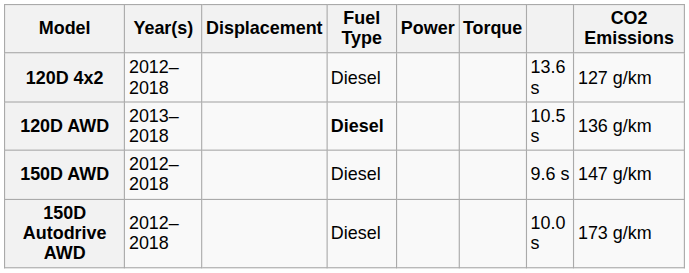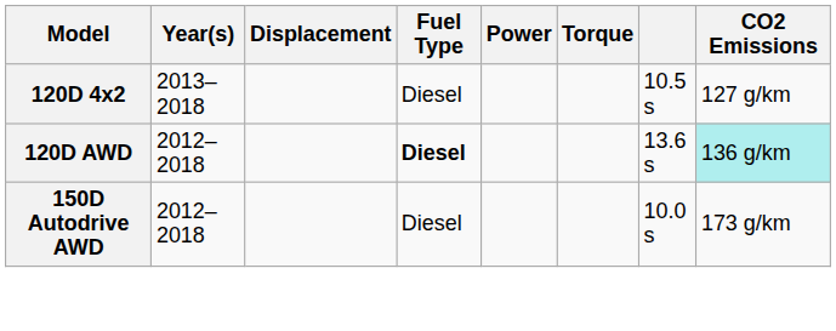120D 4x2 | Year(s): 2012–2018 -> 2013–2018
120D 4x2 | column 7: 13.6 s -> 10.5 s
120D AWD | Year(s): 2013–2018 -> 2012–2018
120D AWD | column 7: 10.5 s -> 13.6 s
120D AWD | CO2 Emissions: no background -> paleturquoise background
- row: 150D AWD | 2012–2018 | Diesel | 9.6 s | 147 g/km
